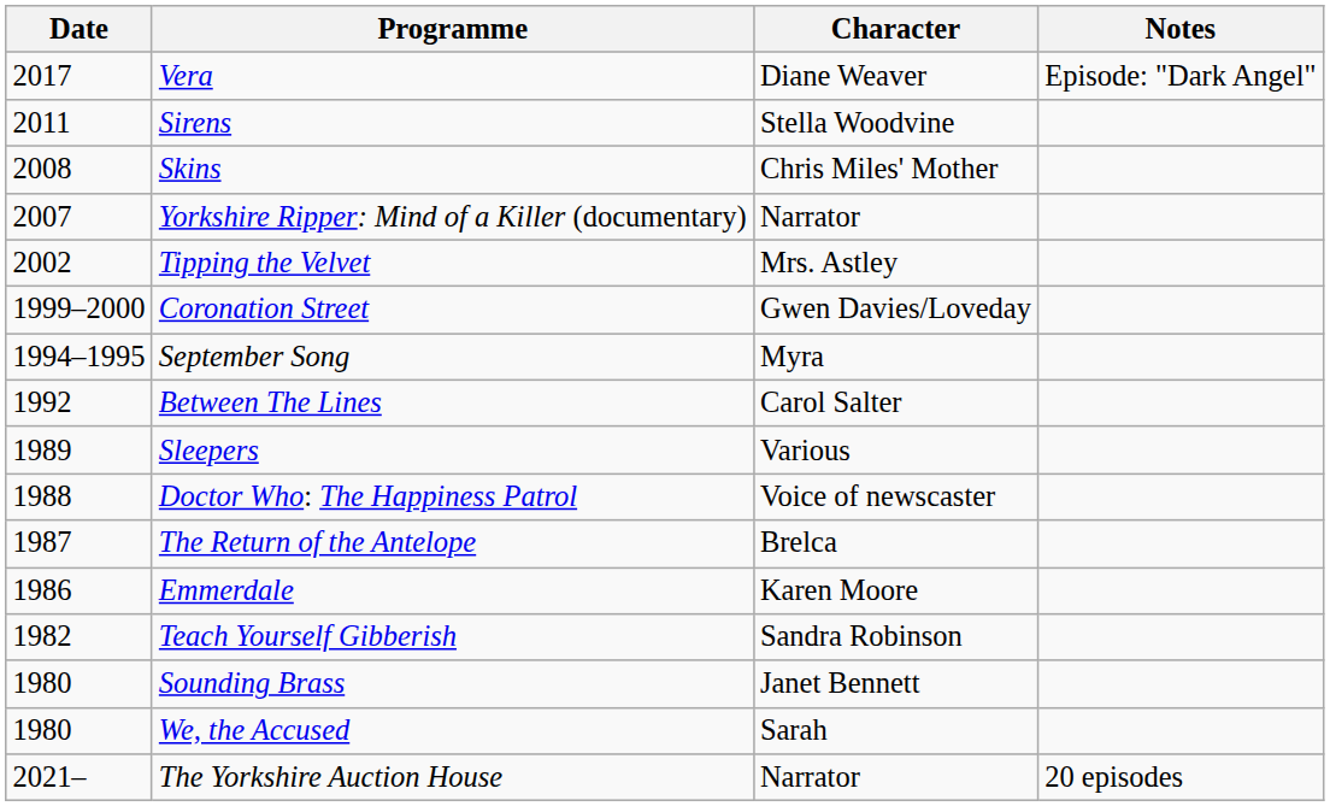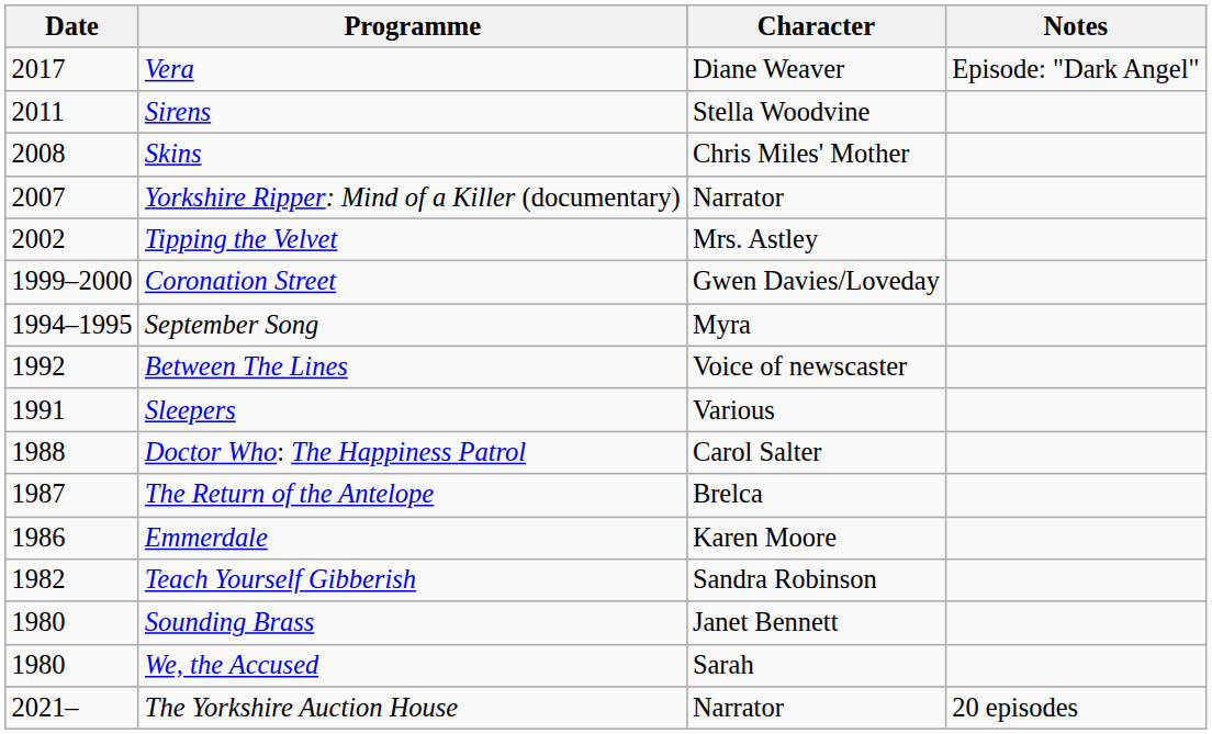Between The Lines | Character: Carol Salter -> Voice of newscaster
Sleepers | Date: 1989 -> 1991
Doctor Who: The Happiness Patrol | Character: Voice of newscaster -> Carol Salter
